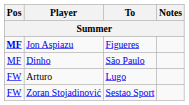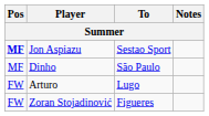Jon Aspiazu | To: Figueres -> Sestao Sport
Zoran Stojadinović | To: Sestao Sport -> Figueres
